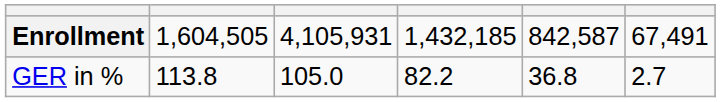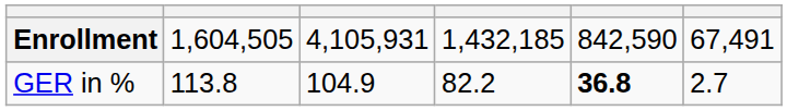Enrollment | column 5: 842,587 -> 842,590
GER in % | column 3: 105.0 -> 104.9
GER in % | column 5: normal -> bold
